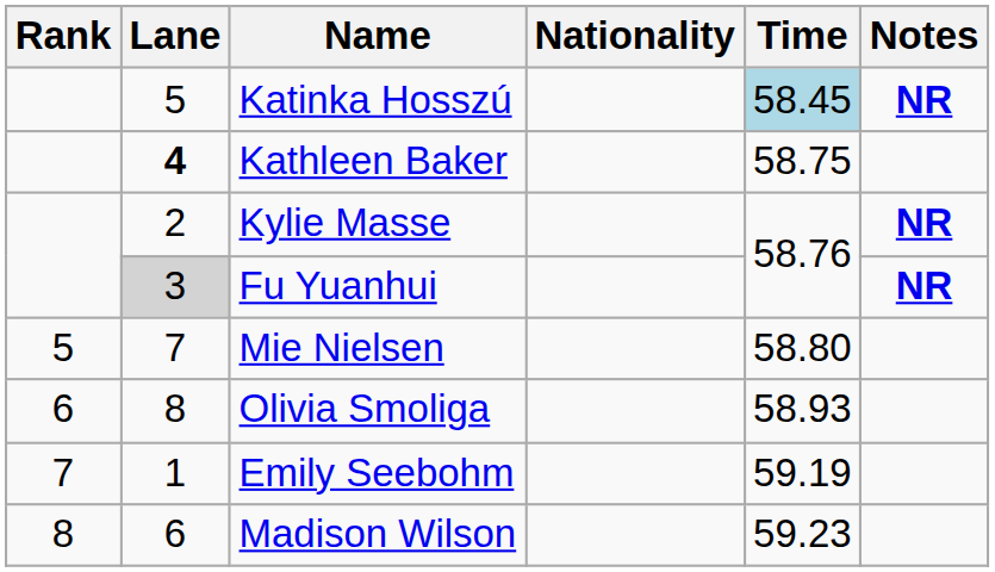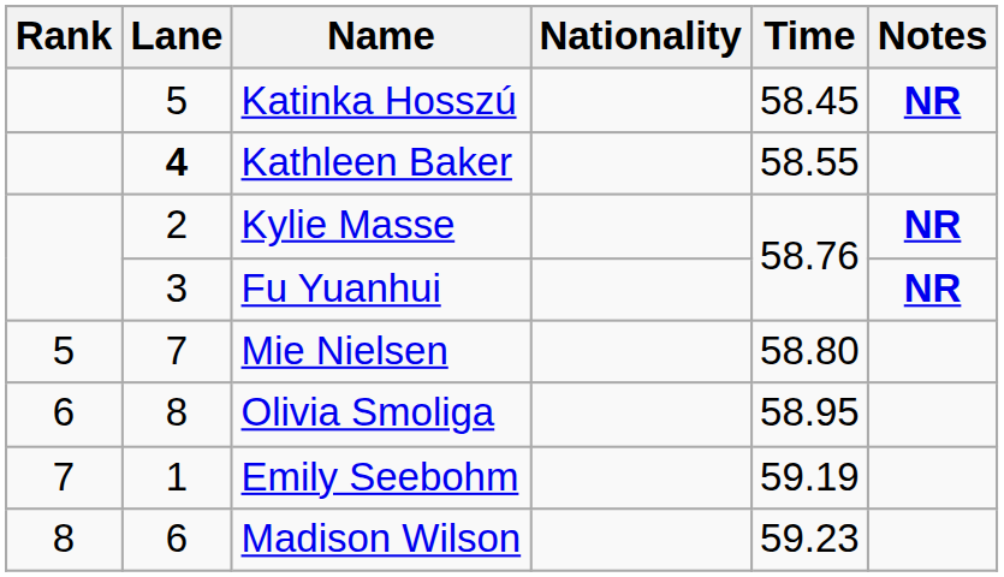Katinka Hosszú | Time: lightblue background -> no background
Kathleen Baker | Time: 58.75 -> 58.55
Fu Yuanhui | Lane: lightgrey background -> no background
Olivia Smoliga | Time: 58.93 -> 58.95
